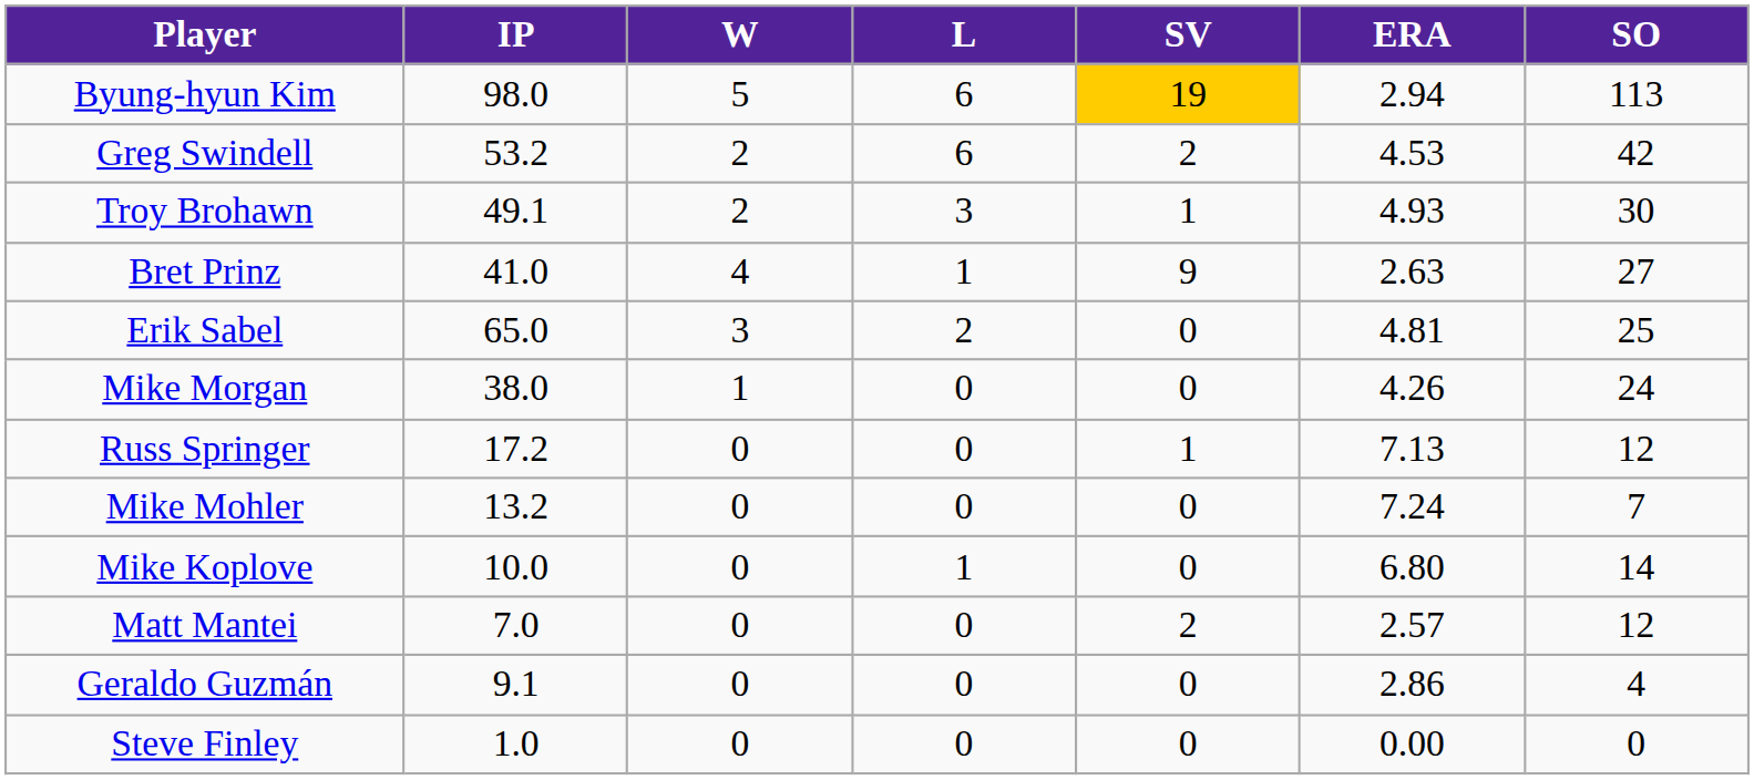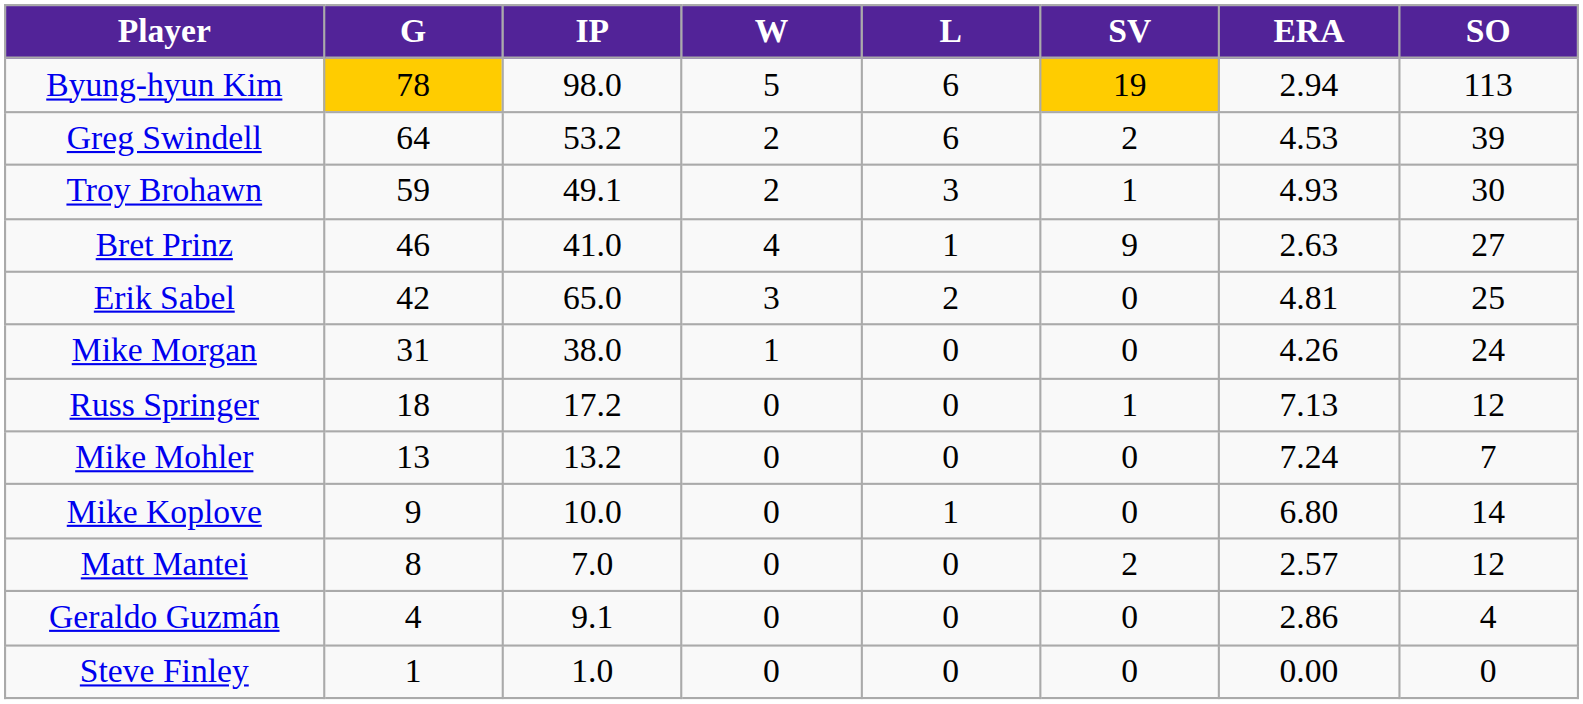+ column: G | 78 | 64 | 59 | 46 | 42 | 31 | 18 | 13 | 9 | 8 | 4 | 1
Greg Swindell | SO: 42 -> 39
